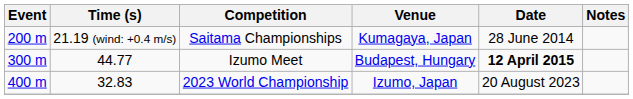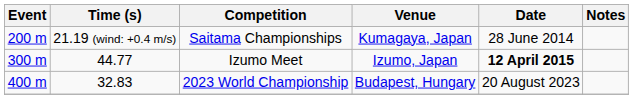Izumo Meet | Venue: Budapest, Hungary -> Izumo, Japan
2023 World Championship | Venue: Izumo, Japan -> Budapest, Hungary
